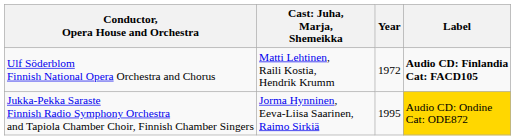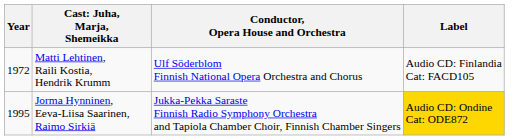columns swapped: Year <-> Conductor, Opera House and Orchestra
Matti Lehtinen, Raili Kostia, Hendrik Krumm | Label: bold -> normal
